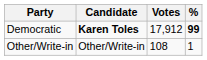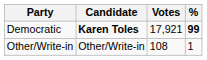Democratic | Votes: 17,912 -> 17,921
